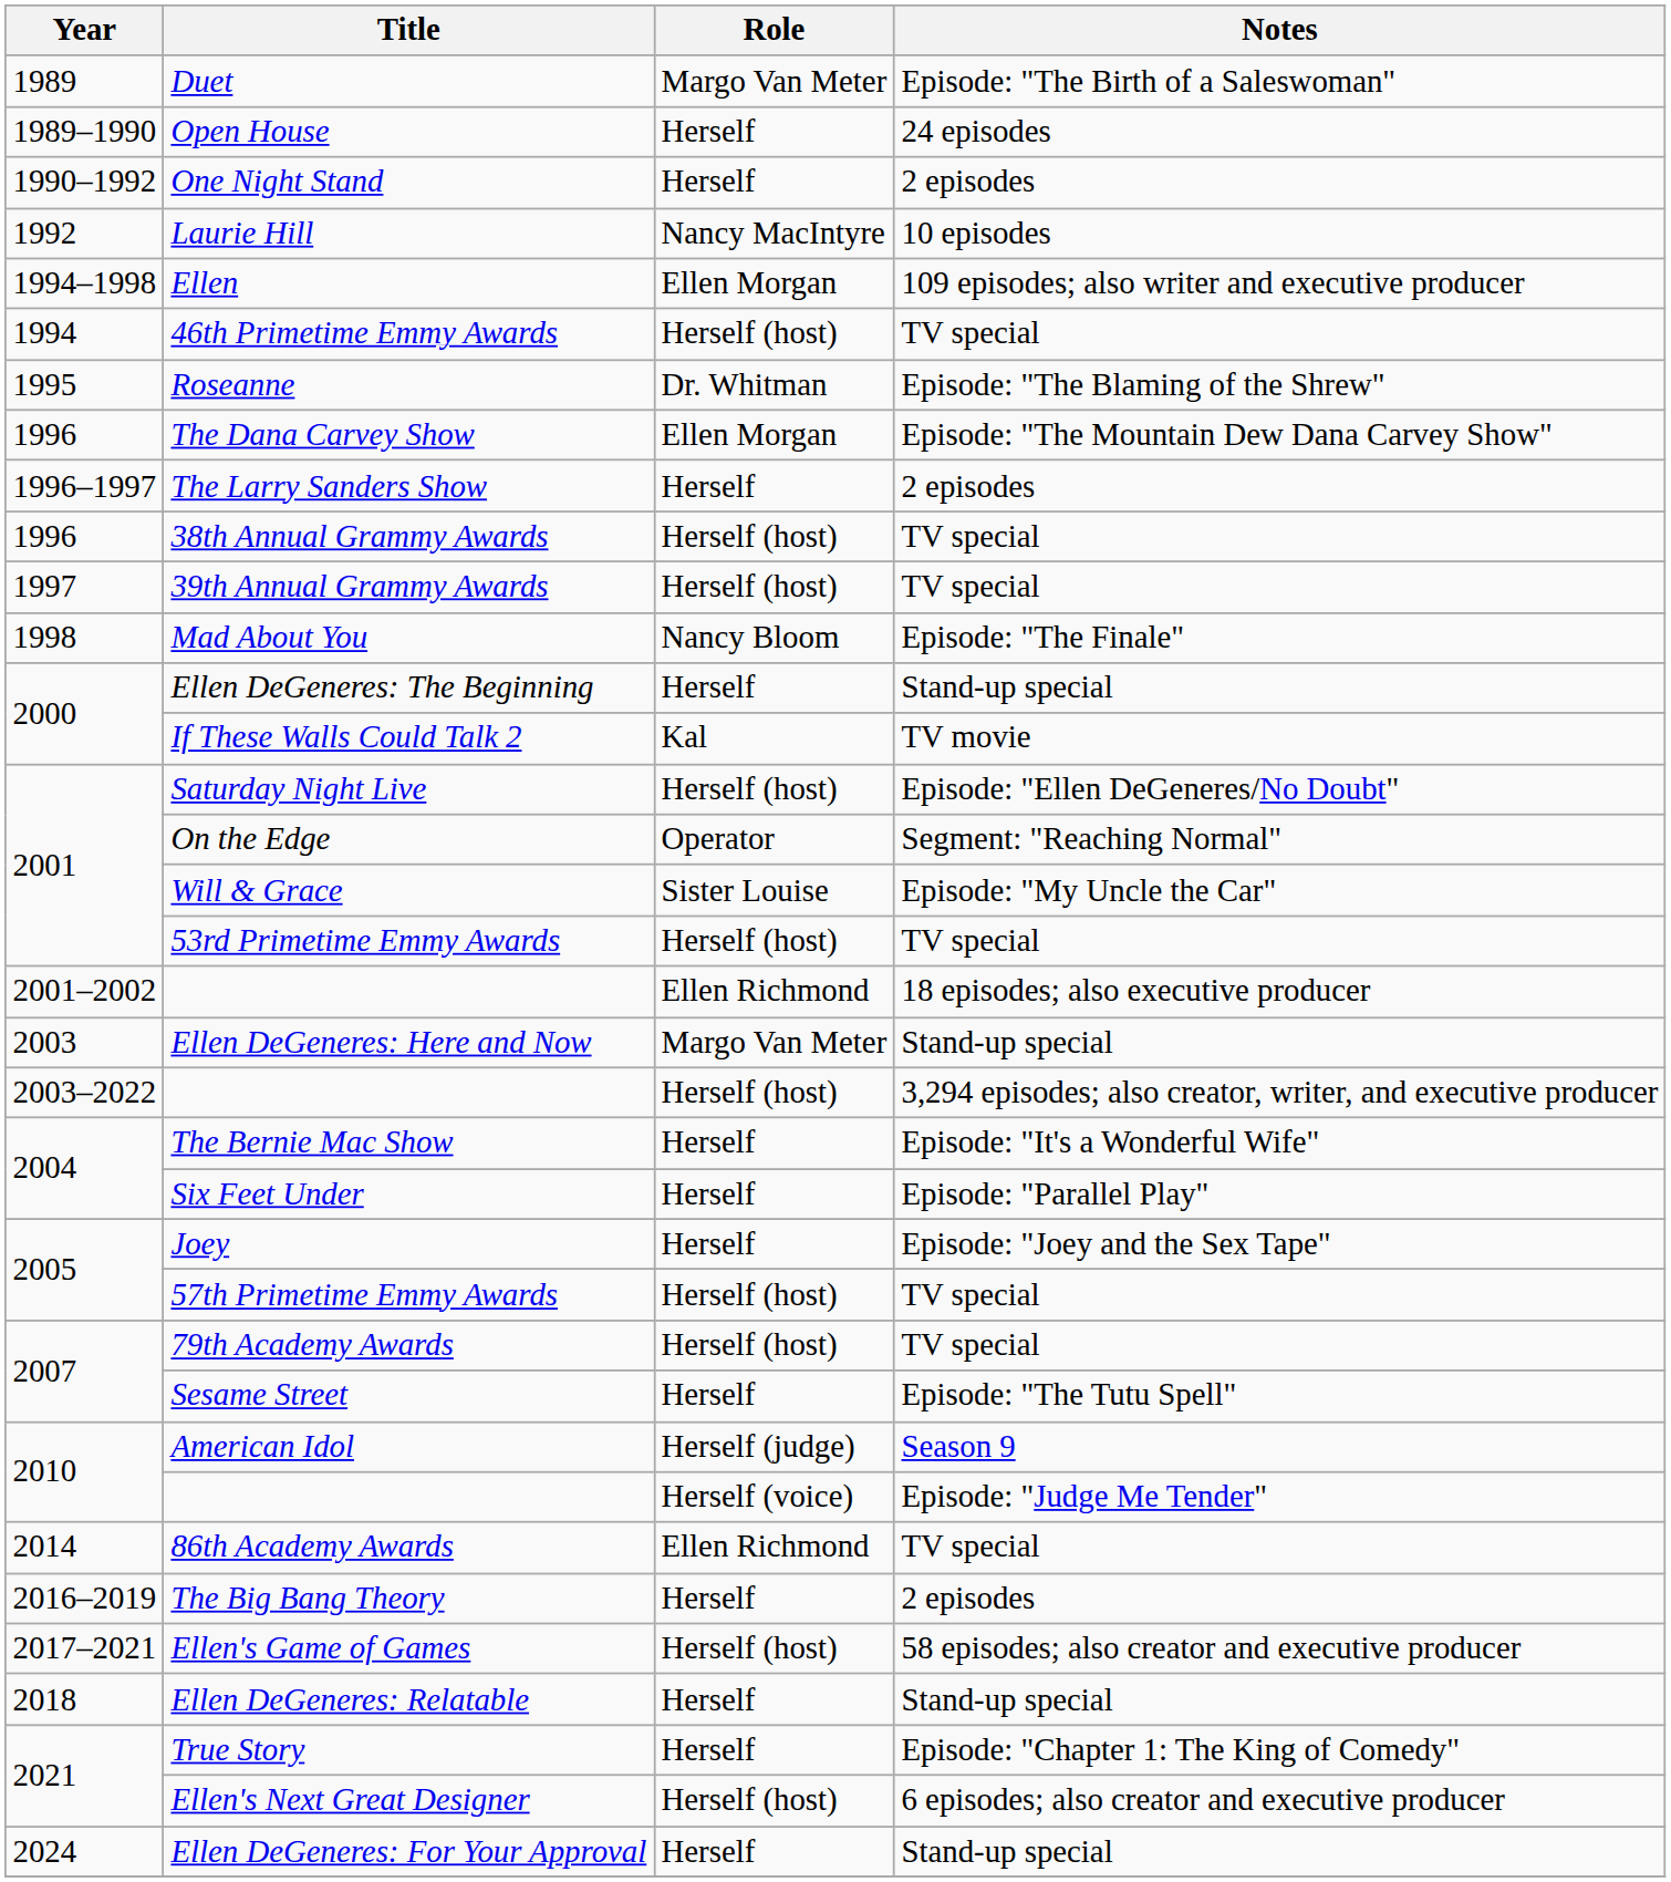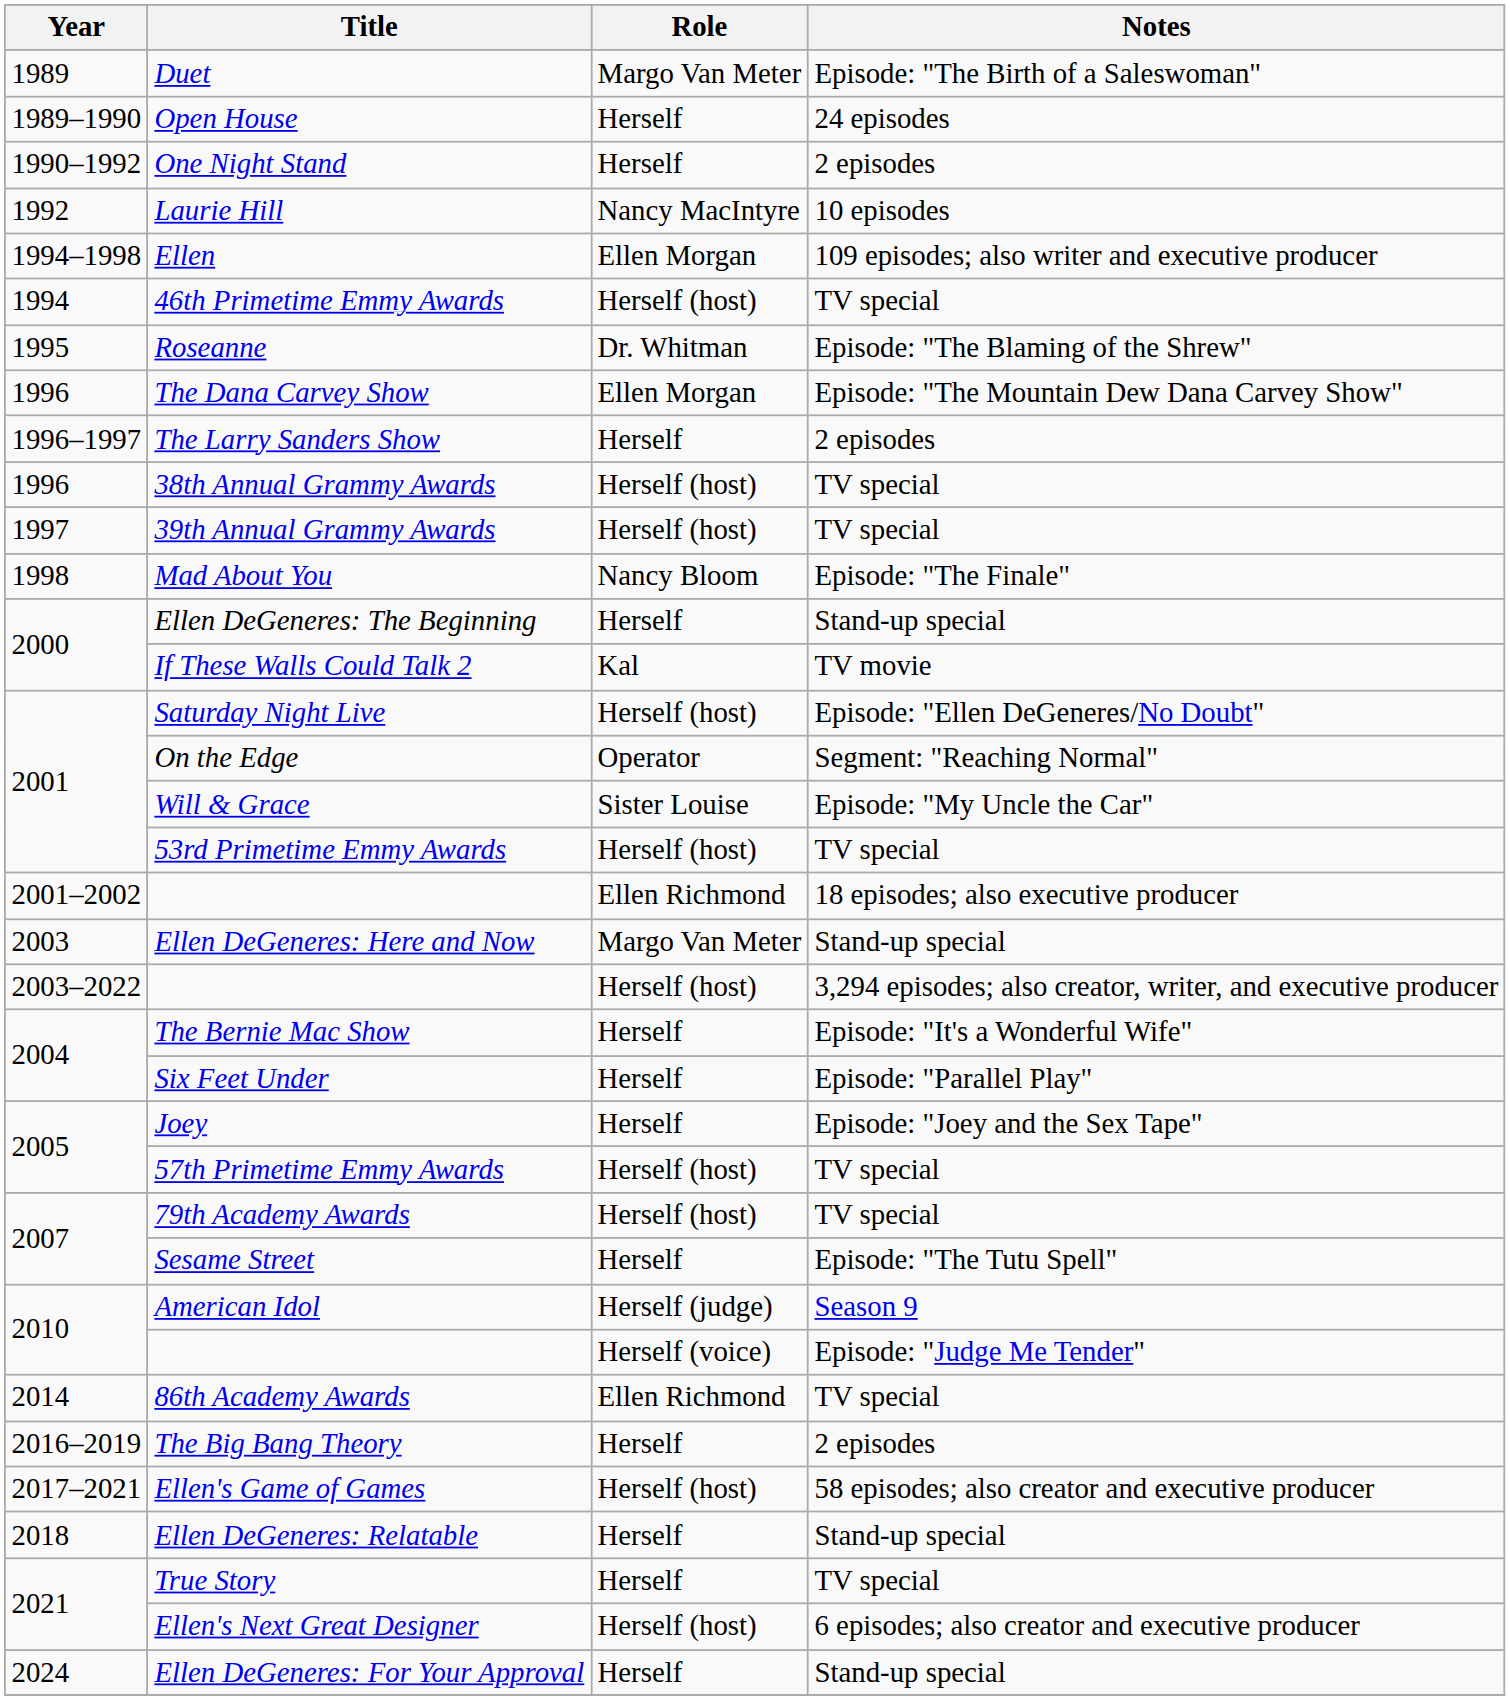True Story | Notes: Episode: "Chapter 1: The King of Comedy" -> TV special
